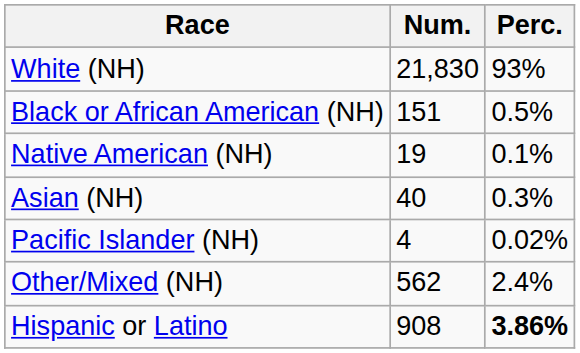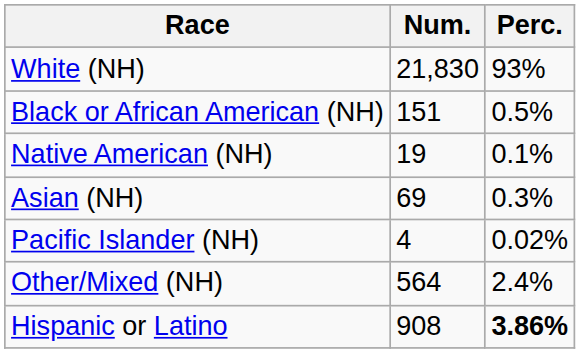Asian (NH) | Num.: 40 -> 69
Other/Mixed (NH) | Num.: 562 -> 564
